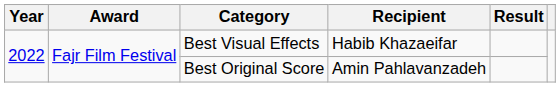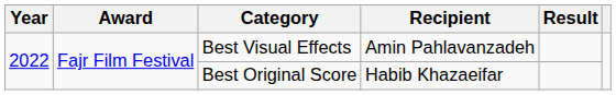Best Visual Effects | Recipient: Habib Khazaeifar -> Amin Pahlavanzadeh
Best Original Score | Recipient: Amin Pahlavanzadeh -> Habib Khazaeifar
